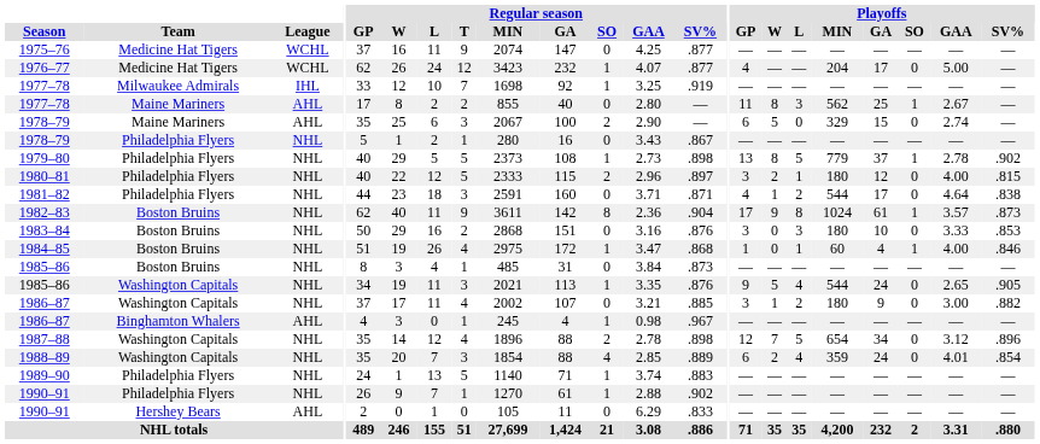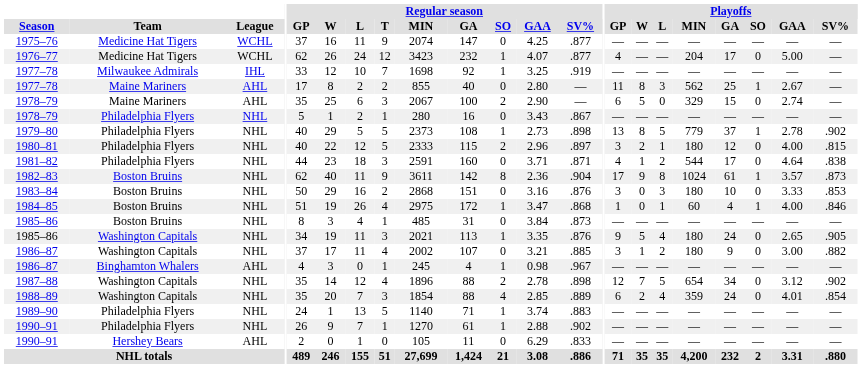1985–86 / Washington Capitals | Playoffs / MIN: 544 -> 180
1987–88 | Playoffs / SV%: .896 -> .902
